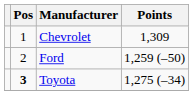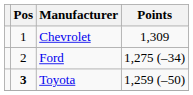Ford | Points: 1,259 (–50) -> 1,275 (–34)
Toyota | Points: 1,275 (–34) -> 1,259 (–50)
